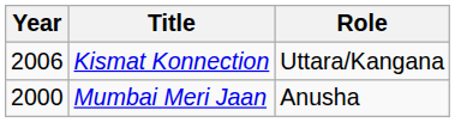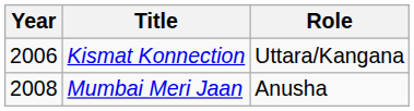Mumbai Meri Jaan | Year: 2000 -> 2008
